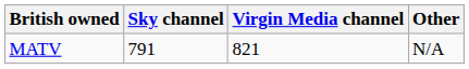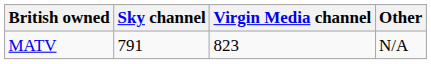MATV | Virgin Media channel: 821 -> 823
